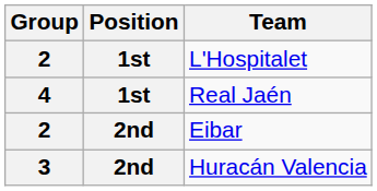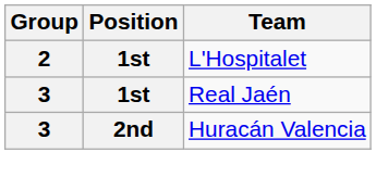Real Jaén | Group: 4 -> 3
- row: 2 | 2nd | Eibar
